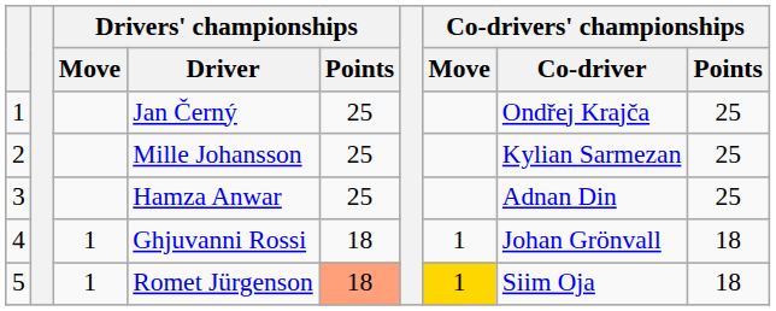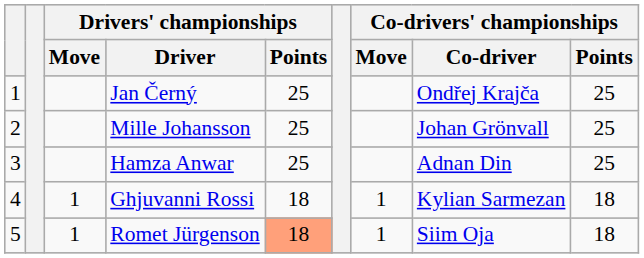Mille Johansson | Co-drivers' championships / Co-driver: Kylian Sarmezan -> Johan Grönvall
Ghjuvanni Rossi | Co-drivers' championships / Co-driver: Johan Grönvall -> Kylian Sarmezan
Romet Jürgenson | Co-drivers' championships / Move: gold background -> no background
